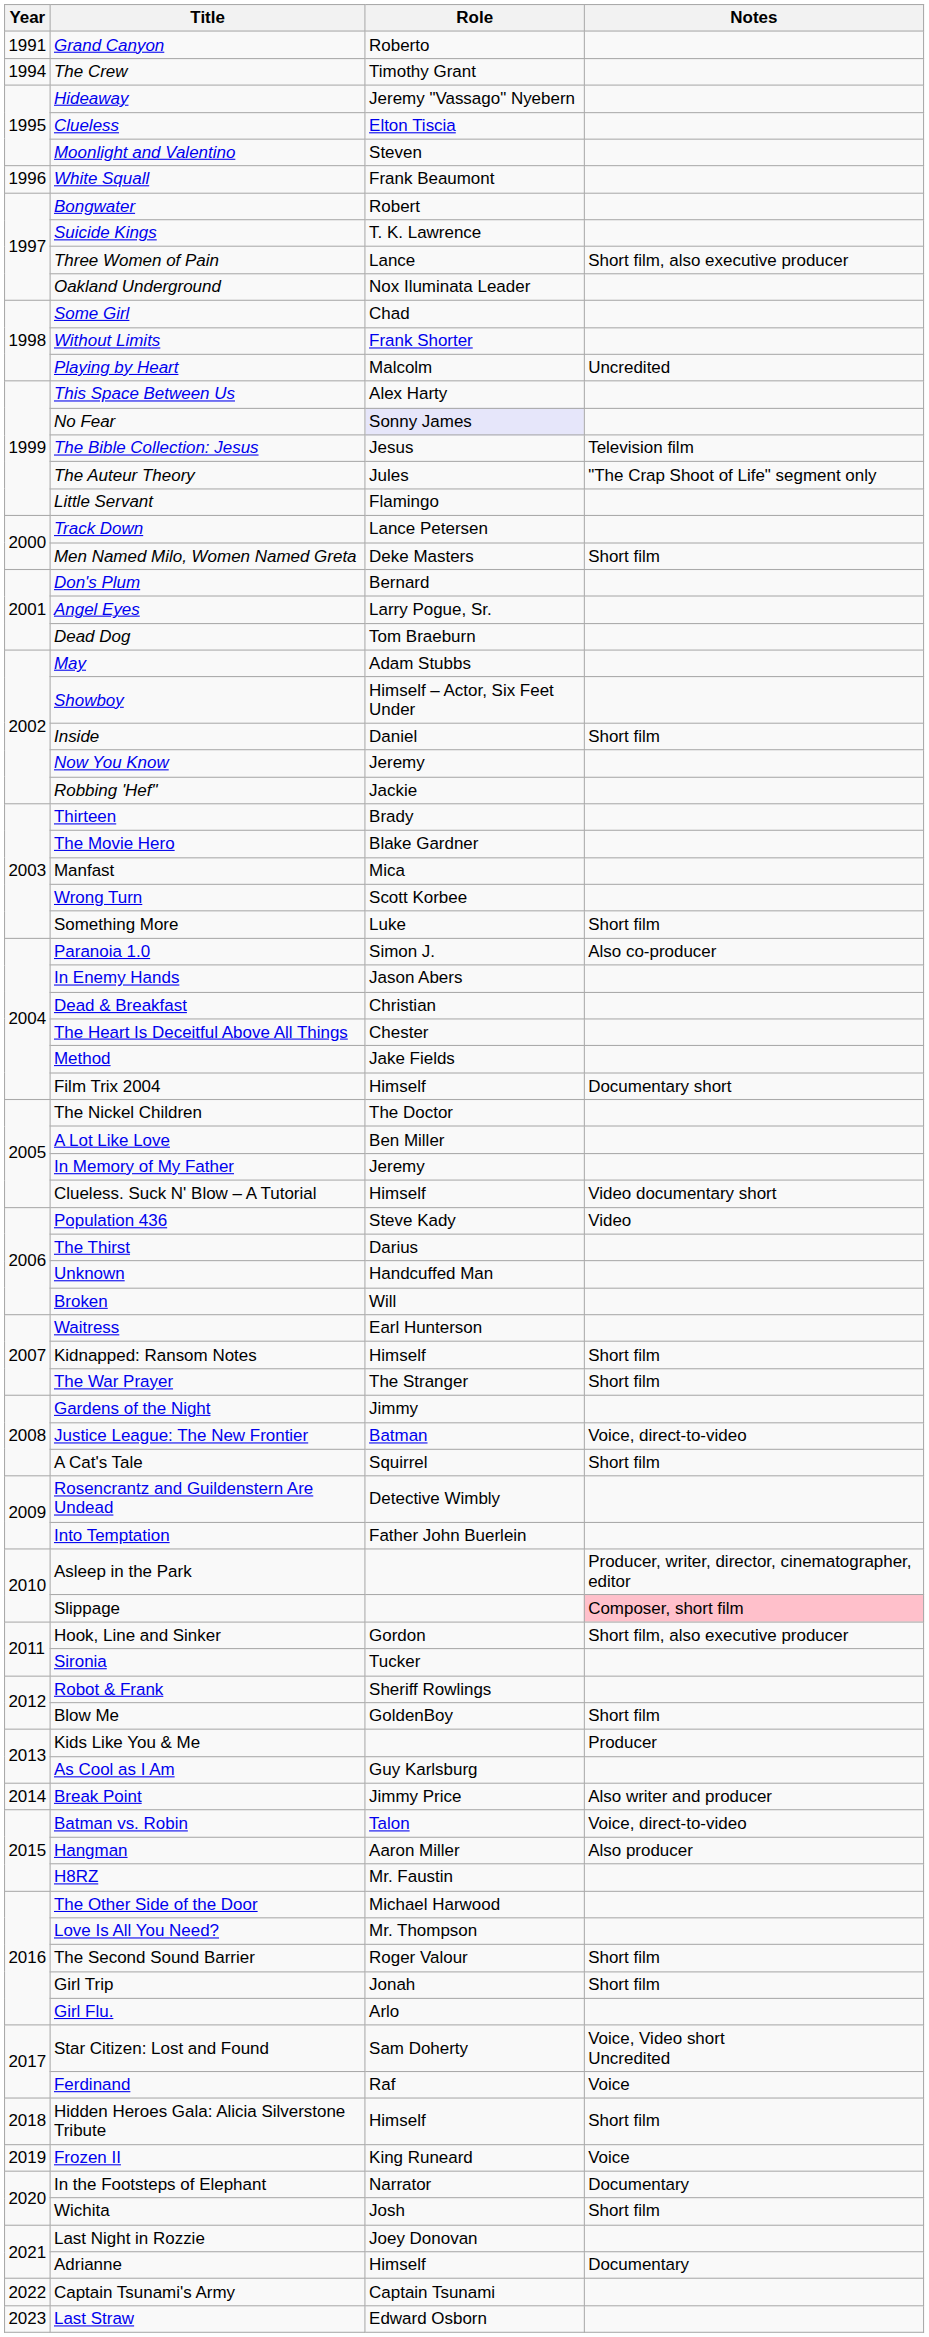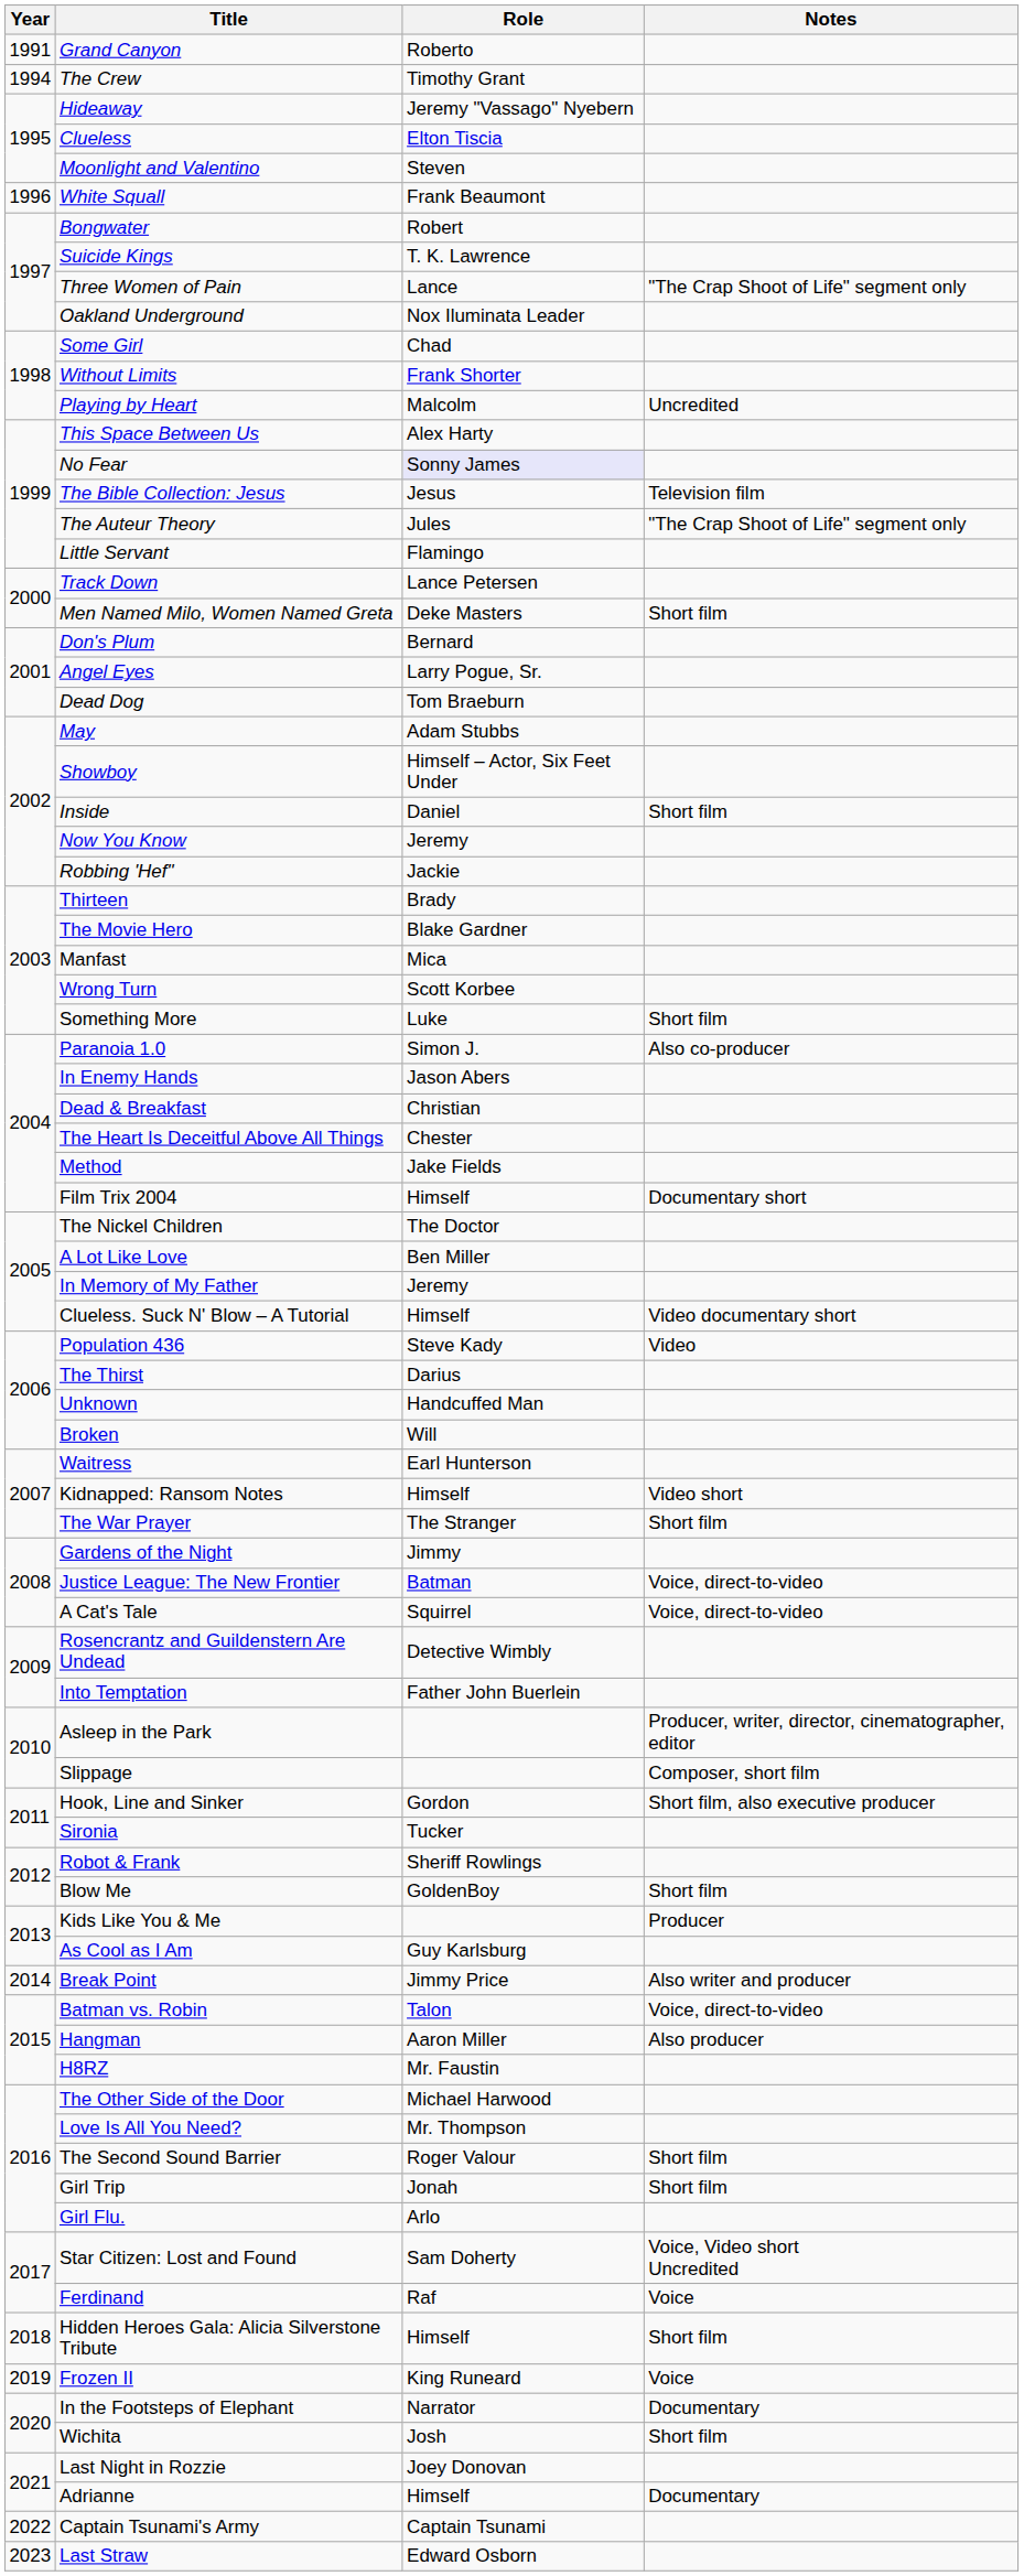Three Women of Pain | Notes: Short film, also executive producer -> "The Crap Shoot of Life" segment only
Kidnapped: Ransom Notes | Notes: Short film -> Video short
A Cat's Tale | Notes: Short film -> Voice, direct-to-video
Slippage | Notes: pink background -> no background
